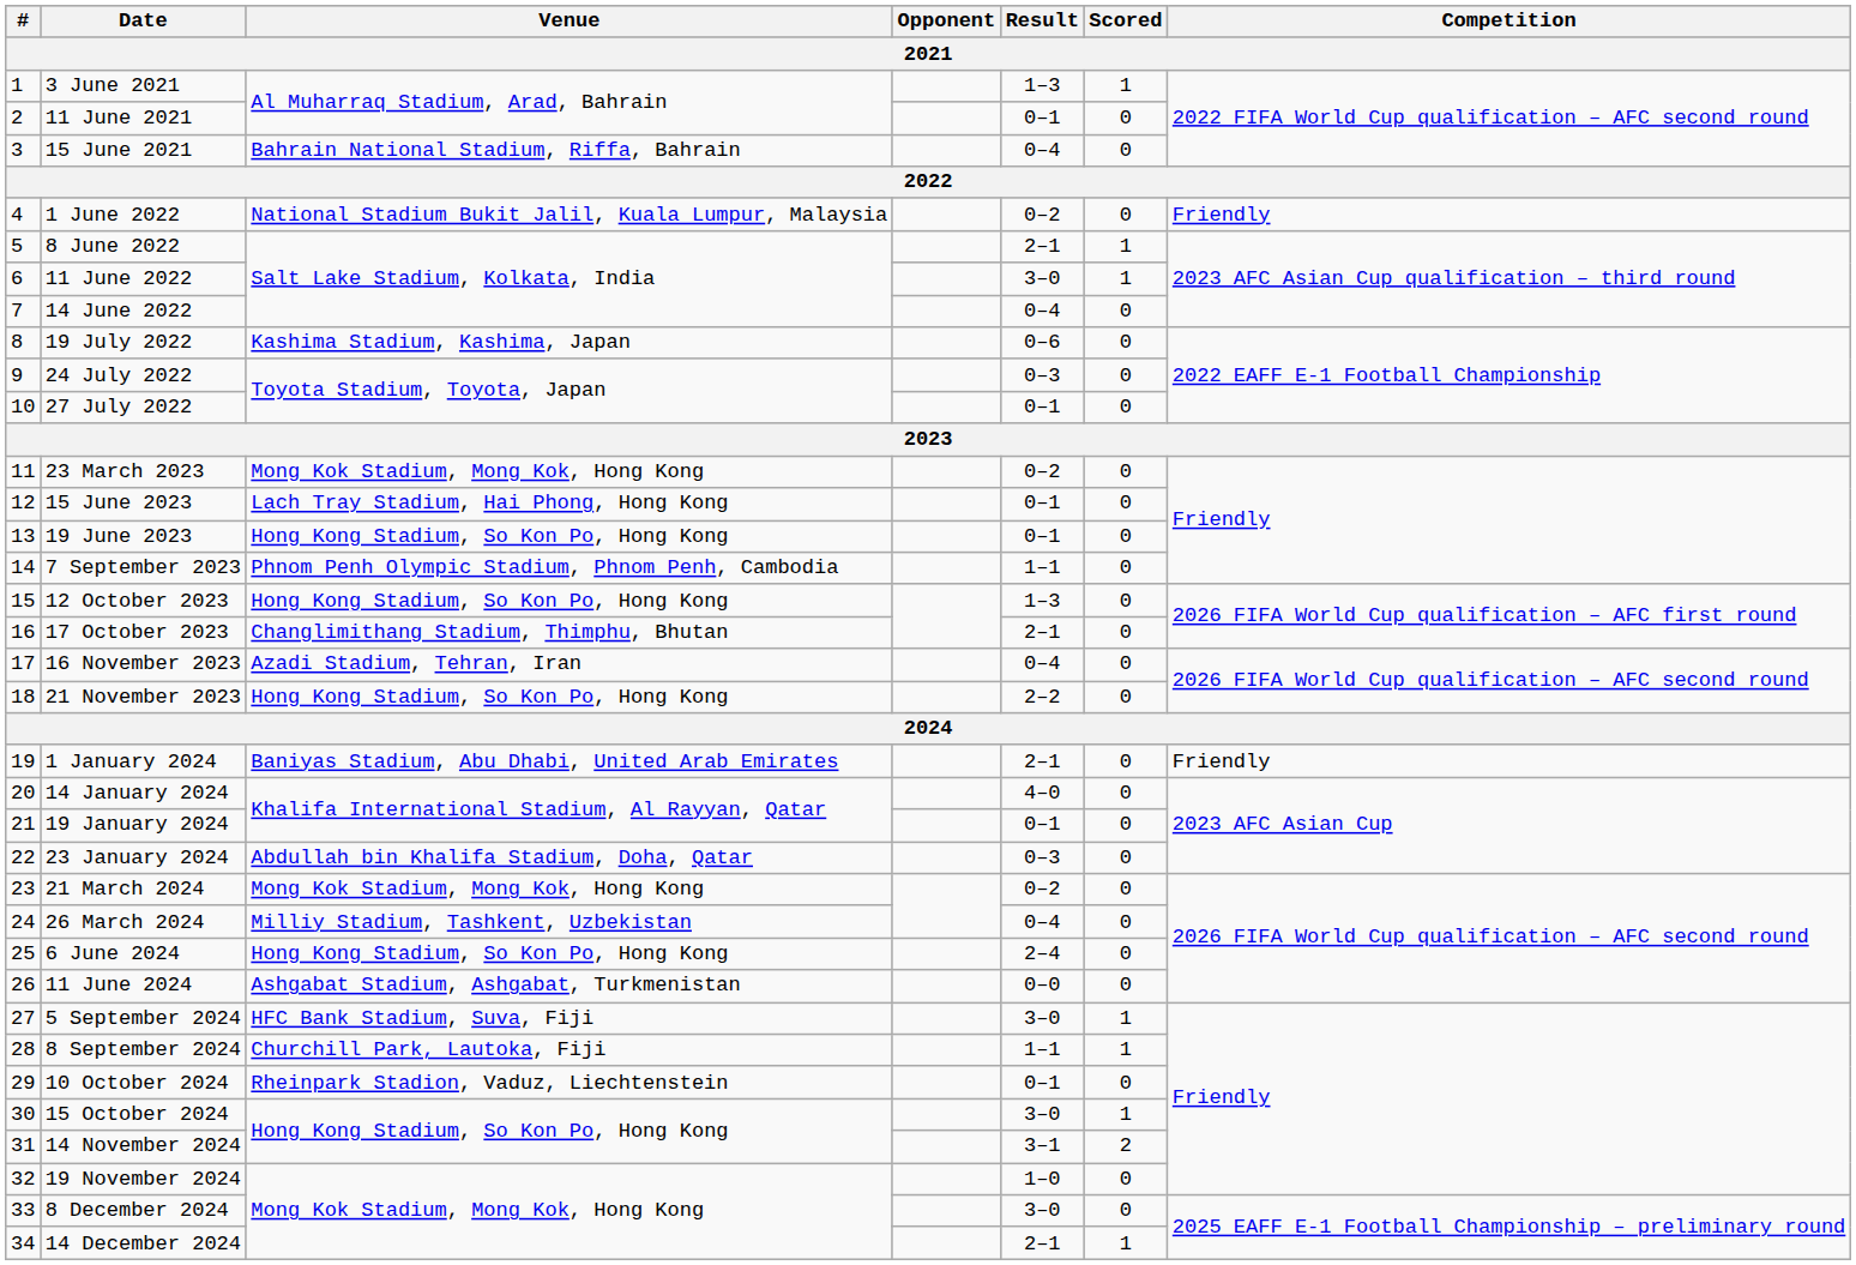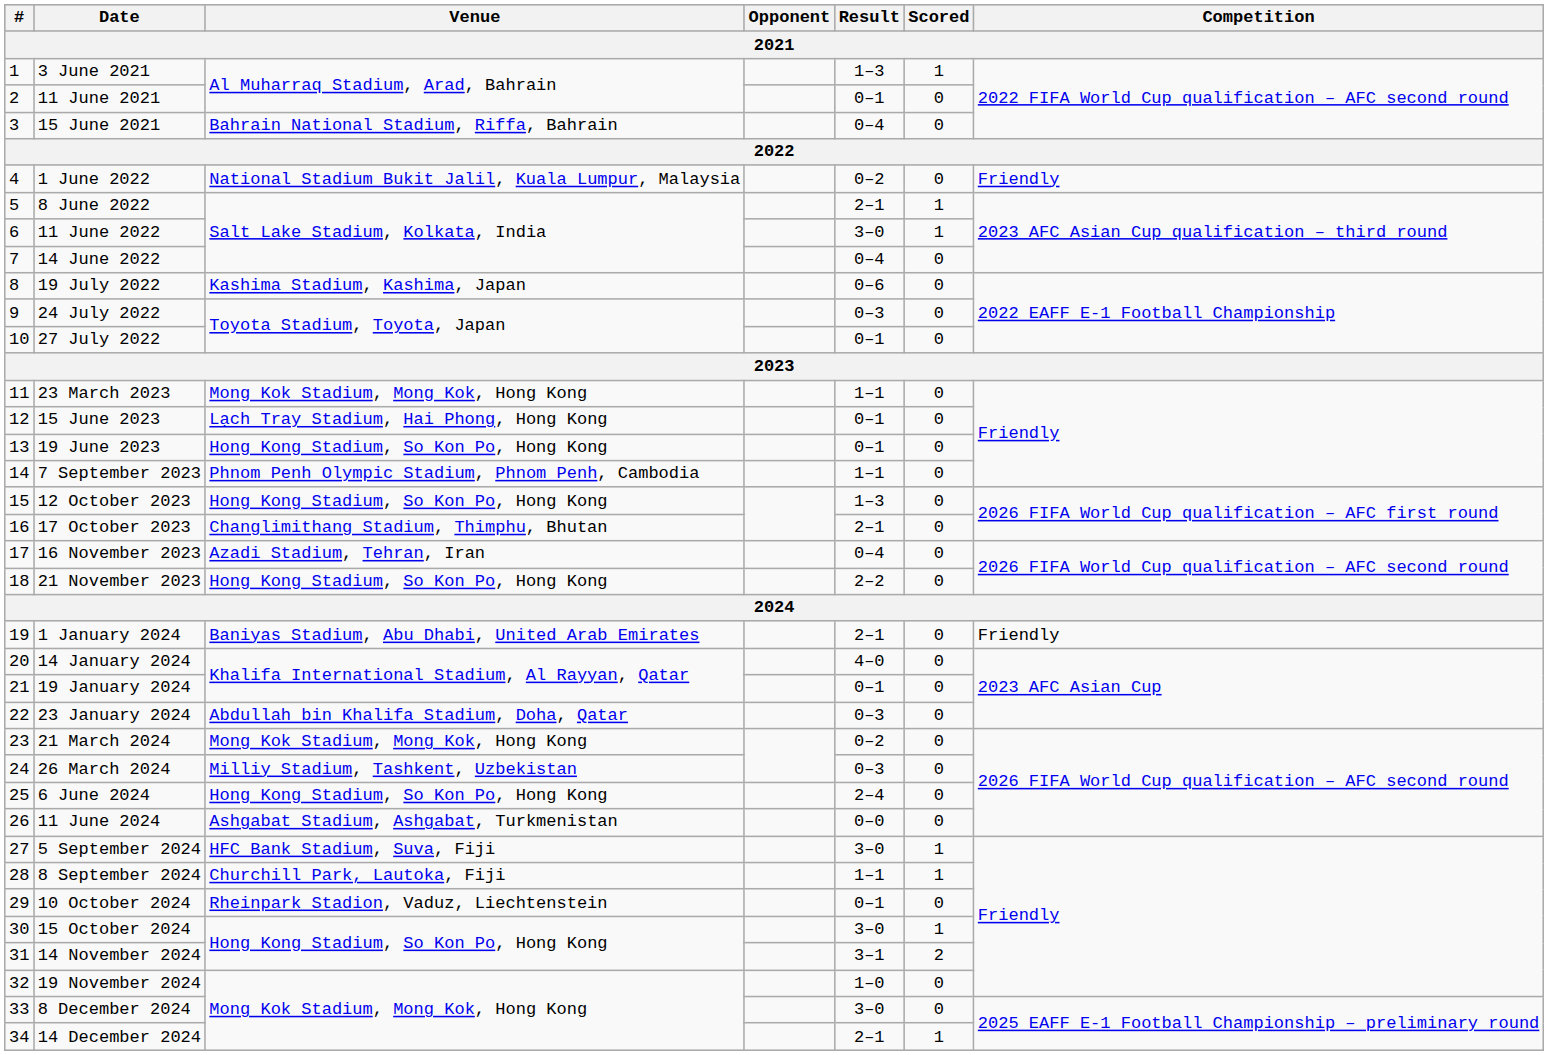23 March 2023 | Result: 0–2 -> 1–1
26 March 2024 | Result: 0–4 -> 0–3
